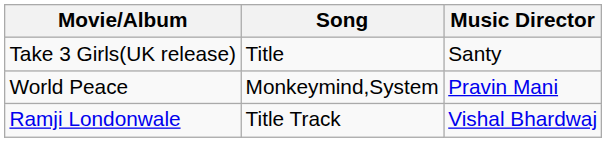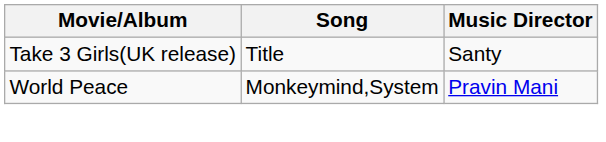- row: Ramji Londonwale | Title Track | Vishal Bhardwaj
